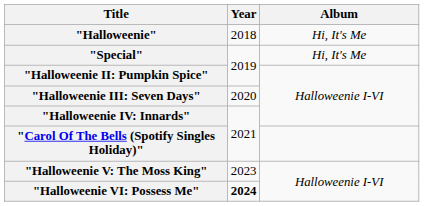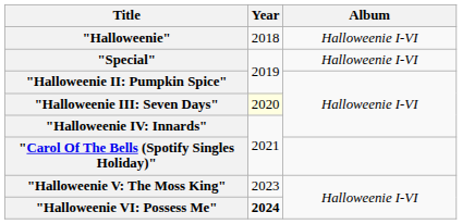"Halloweenie" | Album: Hi, It's Me -> Halloweenie I-VI
"Special" | Album: Hi, It's Me -> Halloweenie I-VI
"Halloweenie III: Seven Days" | Year: no background -> lightyellow background
